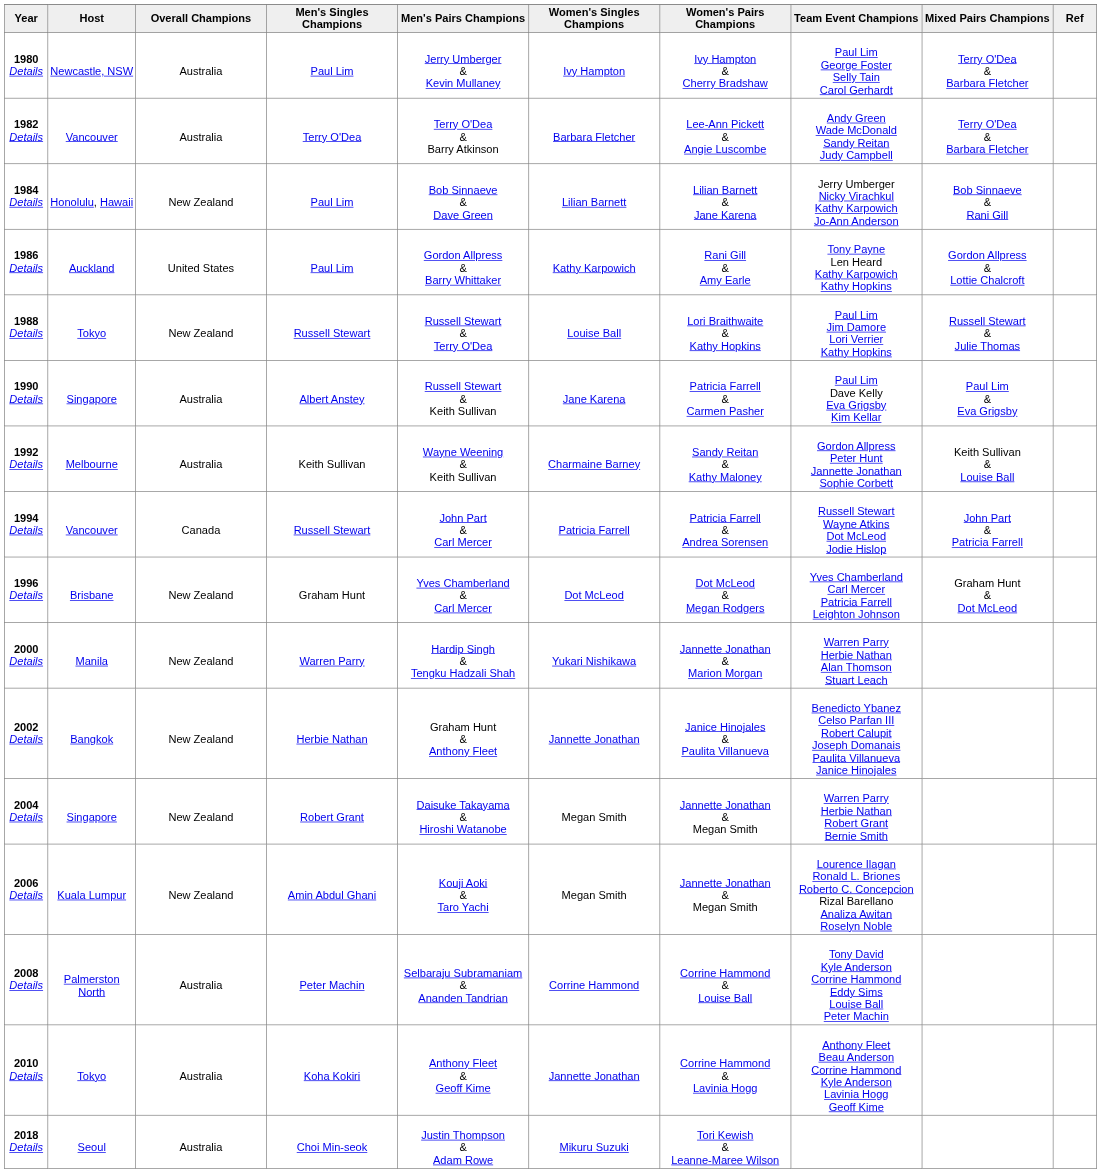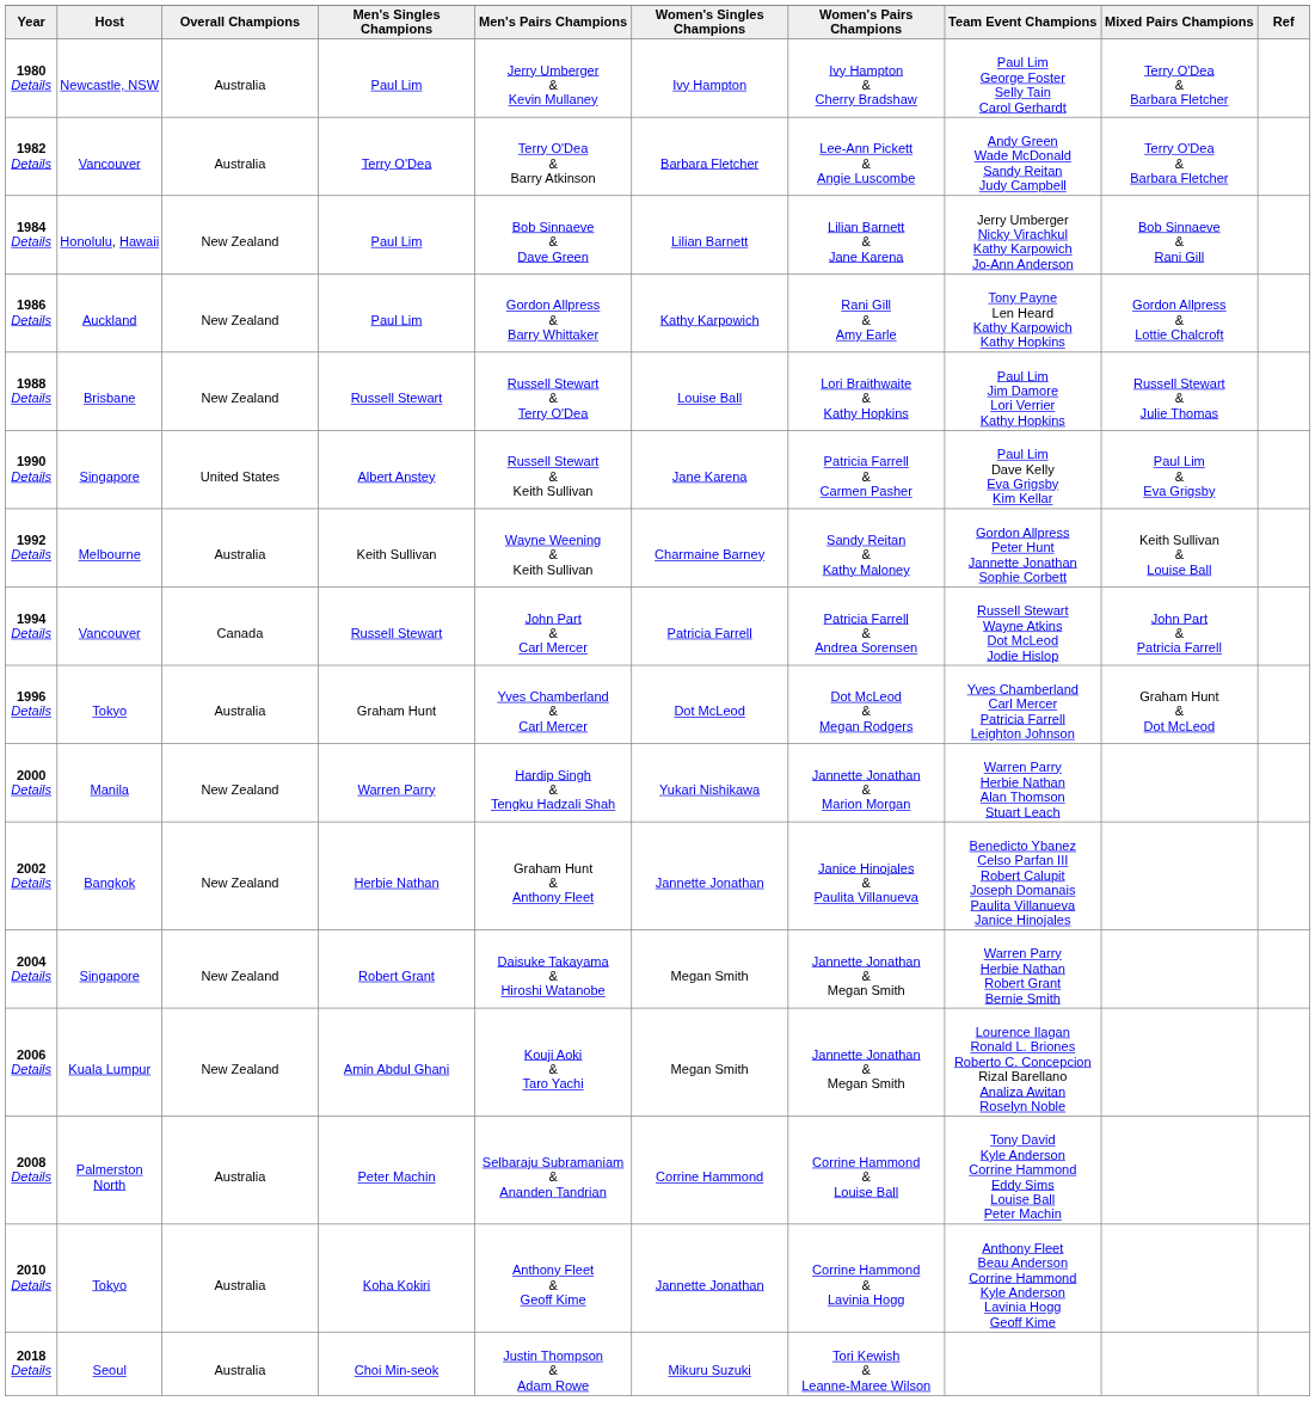1986 Details | Overall Champions: United States -> New Zealand
1988 Details | Host: Tokyo -> Brisbane
1990 Details | Overall Champions: Australia -> United States
1996 Details | Host: Brisbane -> Tokyo
1996 Details | Overall Champions: New Zealand -> Australia
